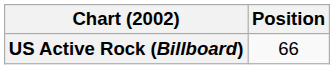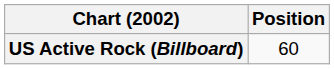US Active Rock (Billboard) | Position: 66 -> 60
